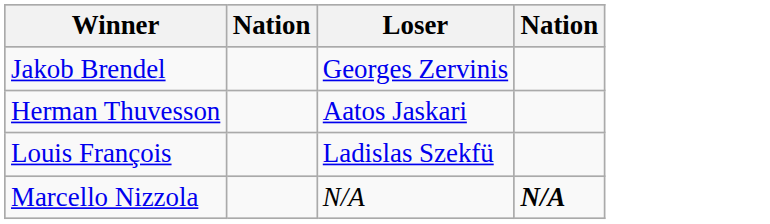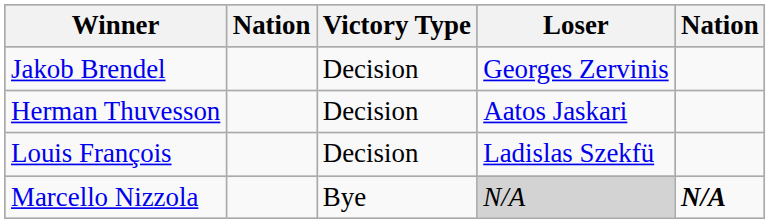+ column: Victory Type | Decision | Decision | Decision | Bye
Marcello Nizzola | Loser: no background -> lightgrey background
